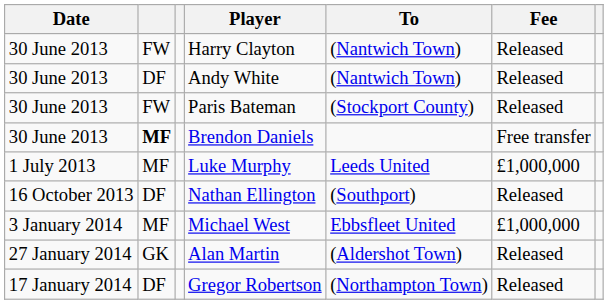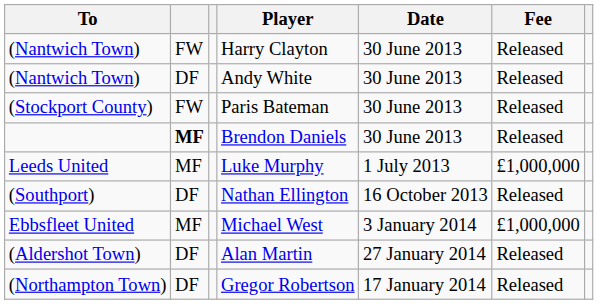columns swapped: Date <-> To
Brendon Daniels | Fee: Free transfer -> Released
Alan Martin | column 2: GK -> DF
